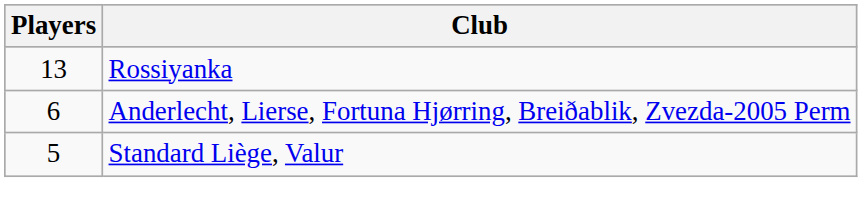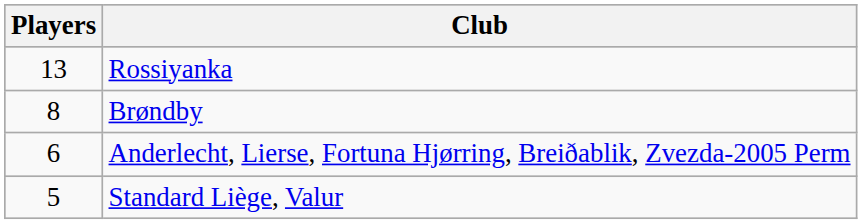+ row: 8 | Brøndby
